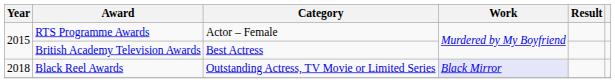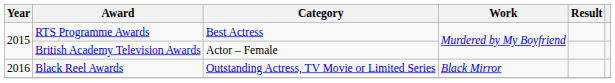RTS Programme Awards | Category: Actor – Female -> Best Actress
British Academy Television Awards | Category: Best Actress -> Actor – Female
Black Reel Awards | Year: 2018 -> 2016
Black Reel Awards | Work: lavender background -> no background
